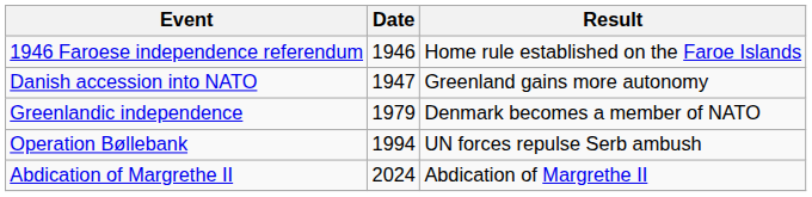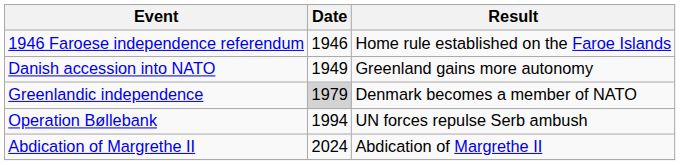Danish accession into NATO | Date: 1947 -> 1949
Greenlandic independence | Date: no background -> lightgrey background
